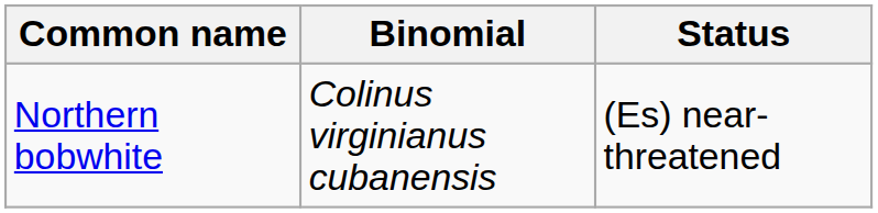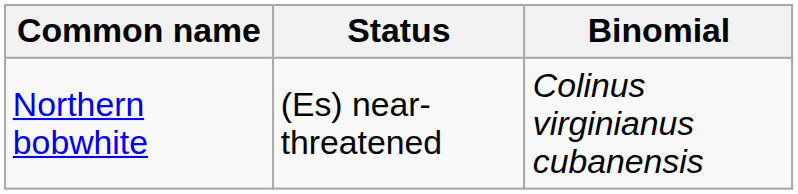columns swapped: Binomial <-> Status
